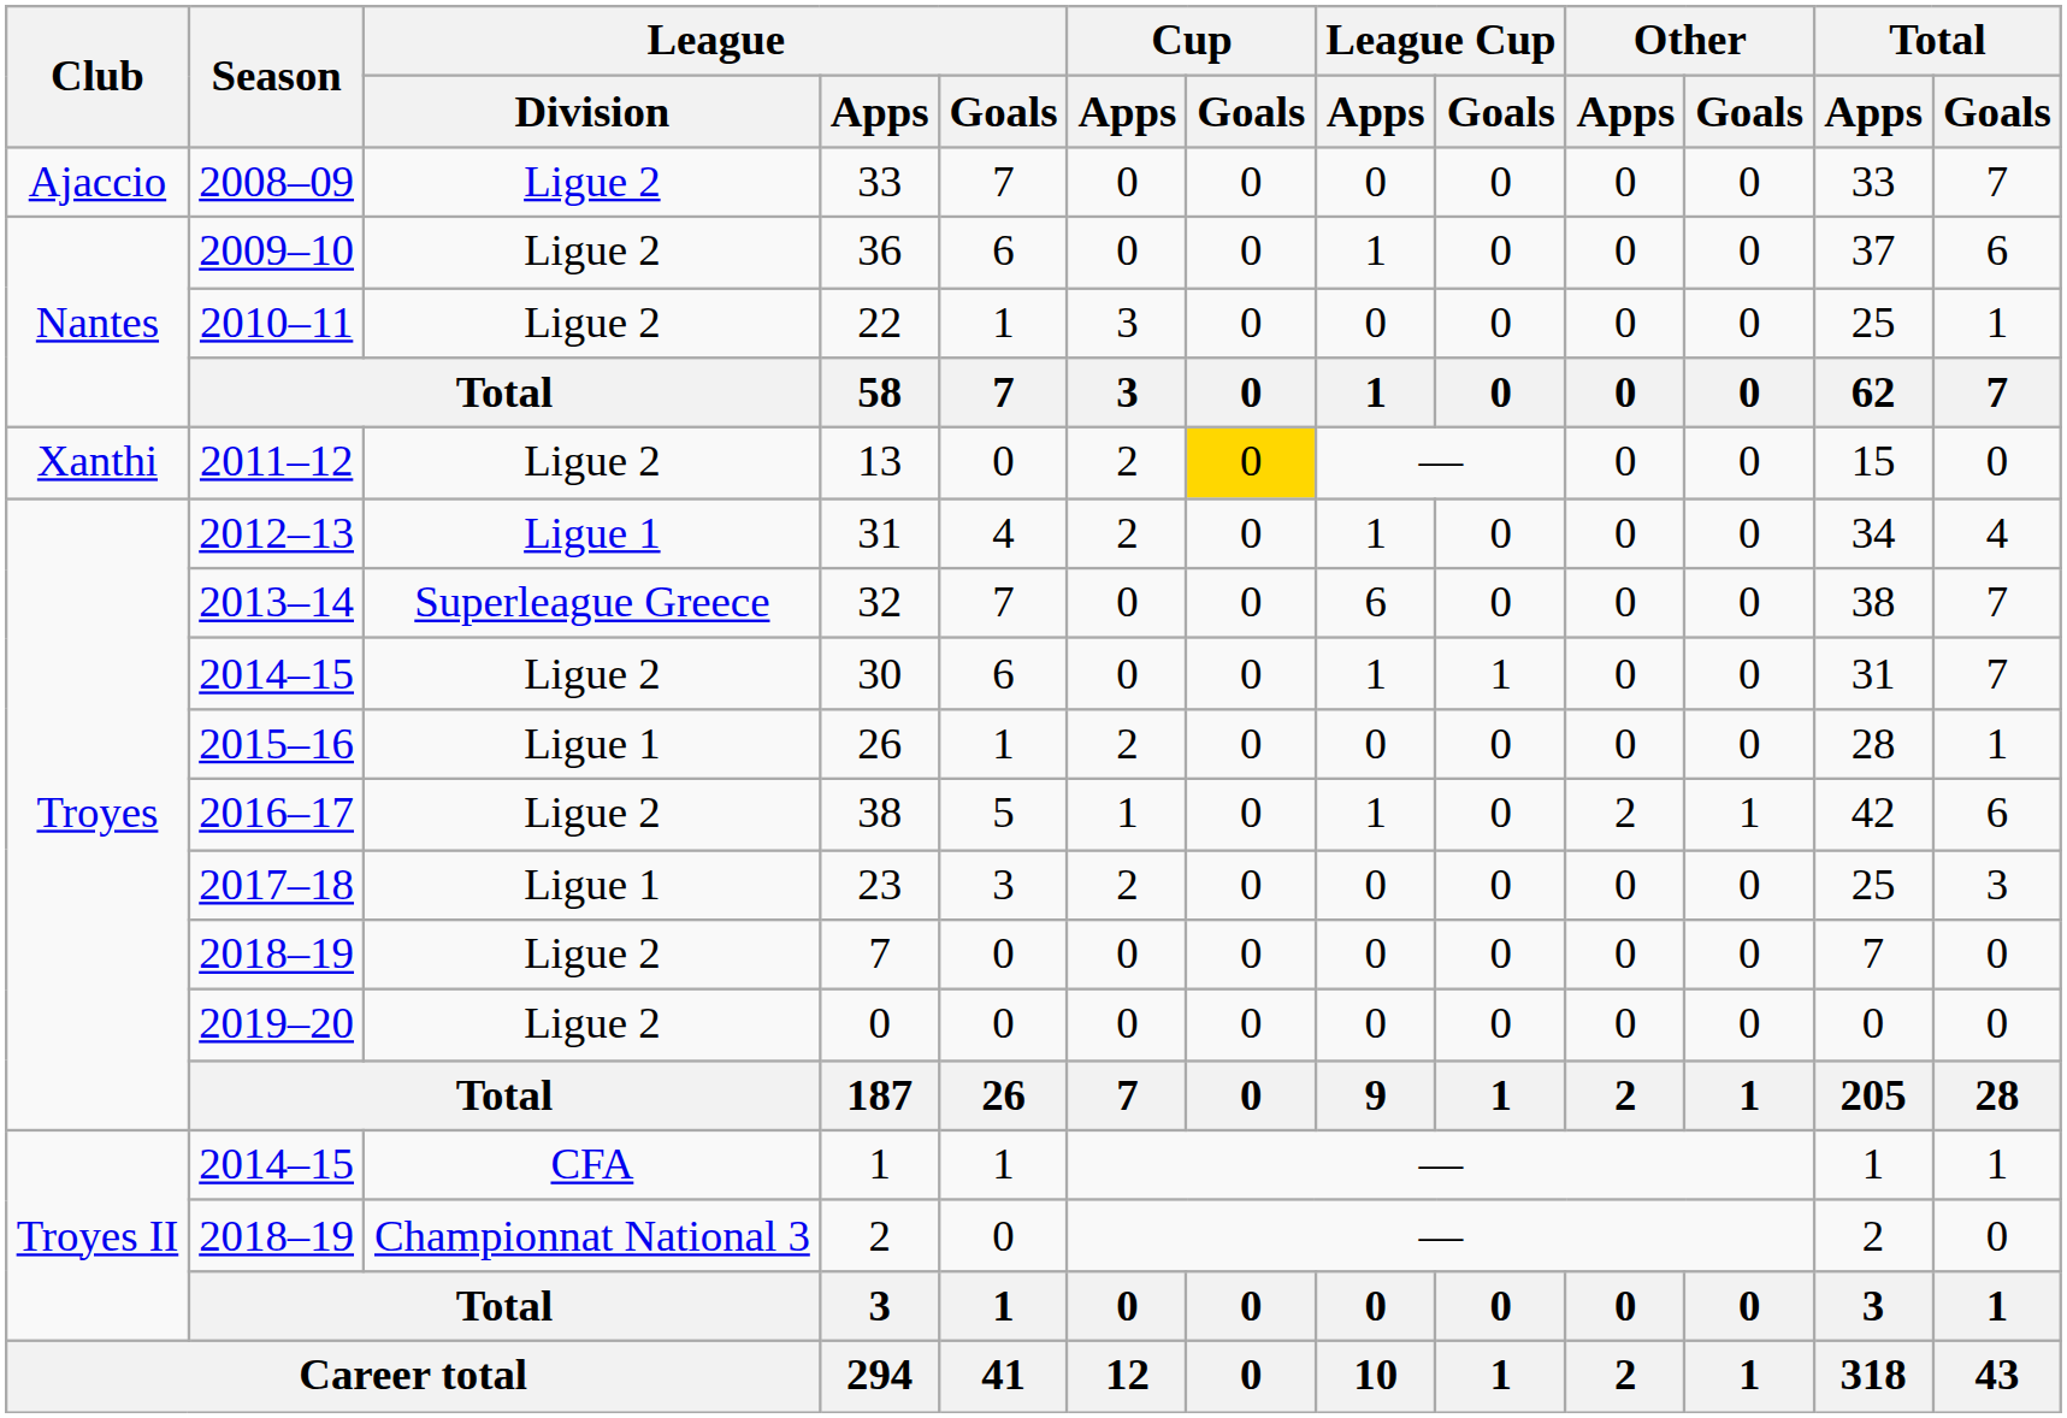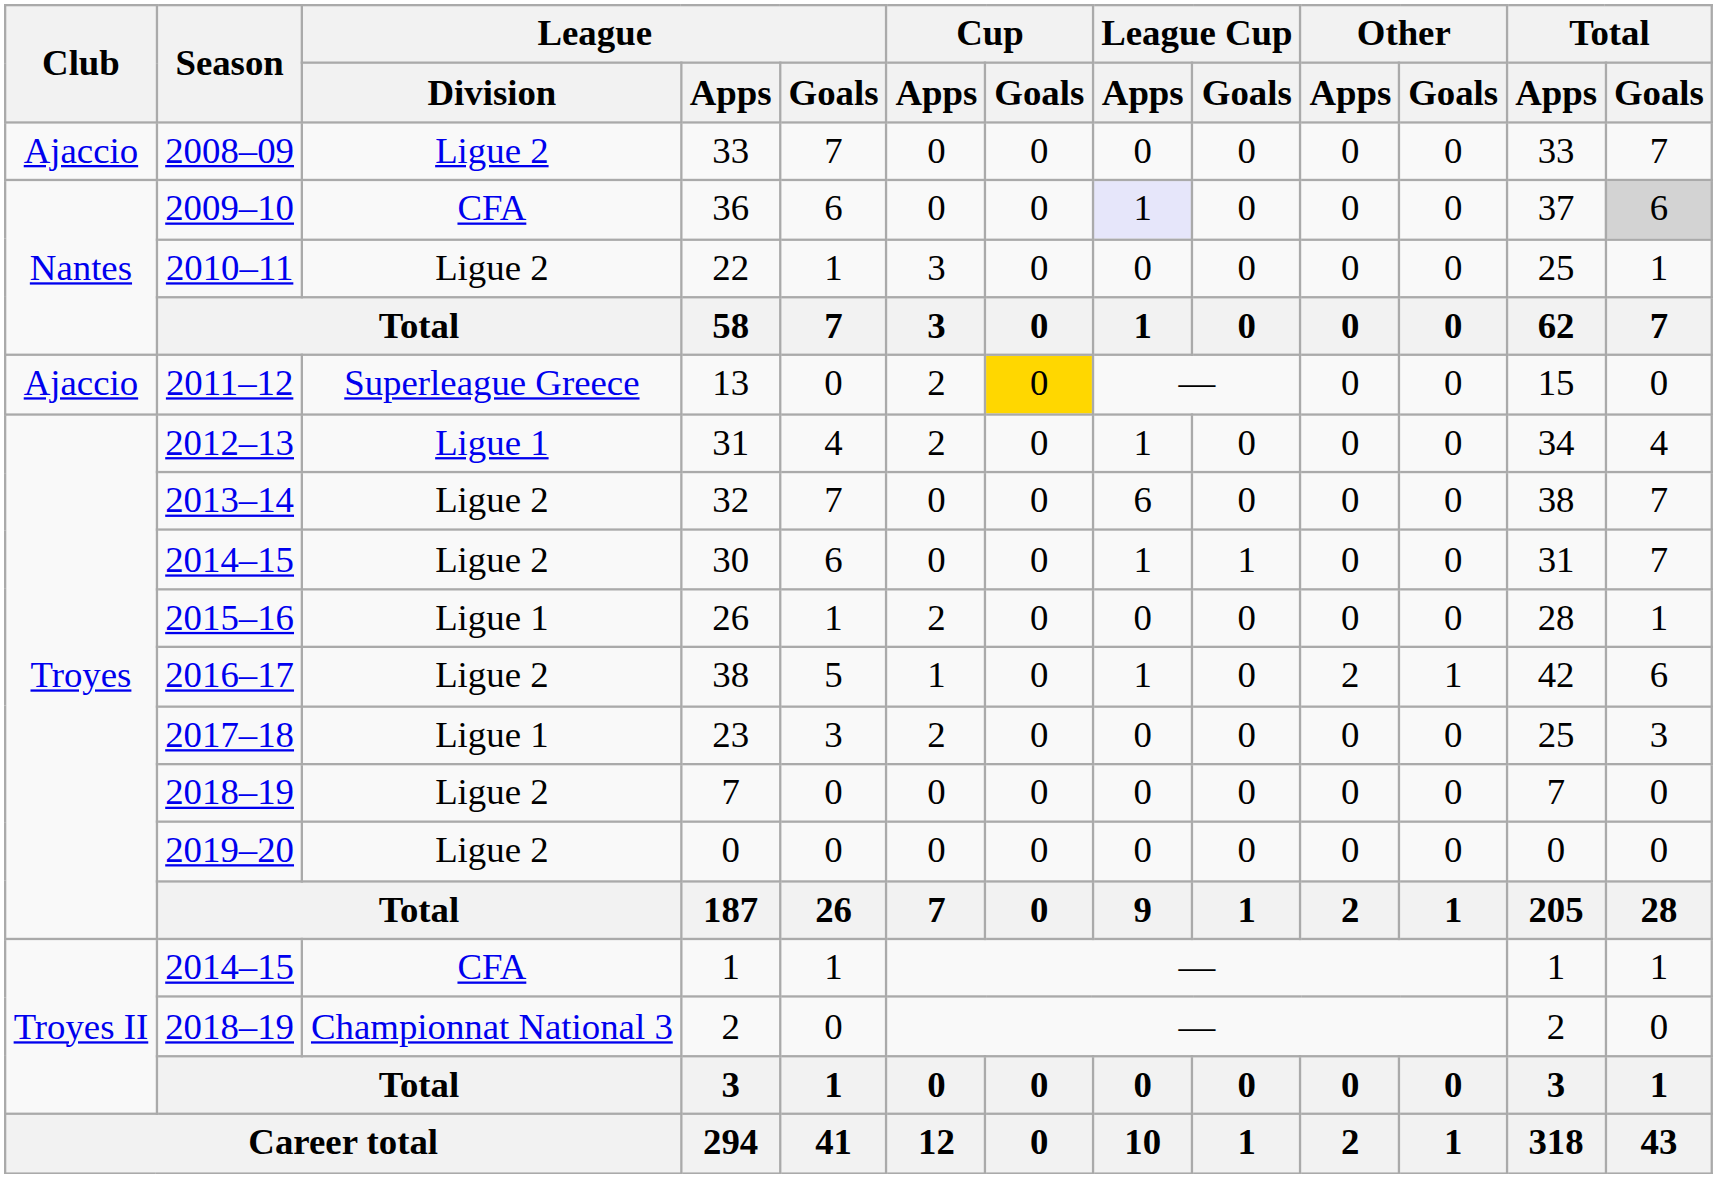36 | League / Division: Ligue 2 -> CFA
36 | League Cup / Apps: no background -> lavender background
36 | Total / Goals: no background -> lightgrey background
13 | Club: Xanthi -> Ajaccio
13 | League / Division: Ligue 2 -> Superleague Greece
32 | League / Division: Superleague Greece -> Ligue 2
